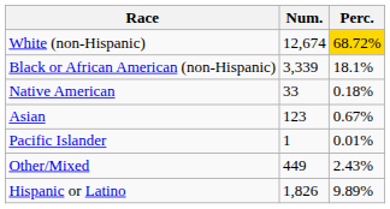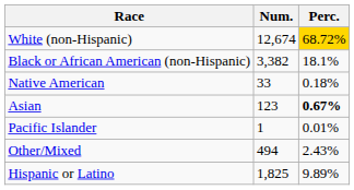Black or African American (non-Hispanic) | Num.: 3,339 -> 3,382
Asian | Perc.: normal -> bold
Other/Mixed | Num.: 449 -> 494
Hispanic or Latino | Num.: 1,826 -> 1,825
